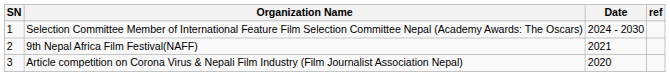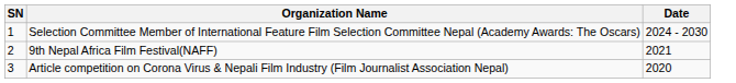- column: ref
